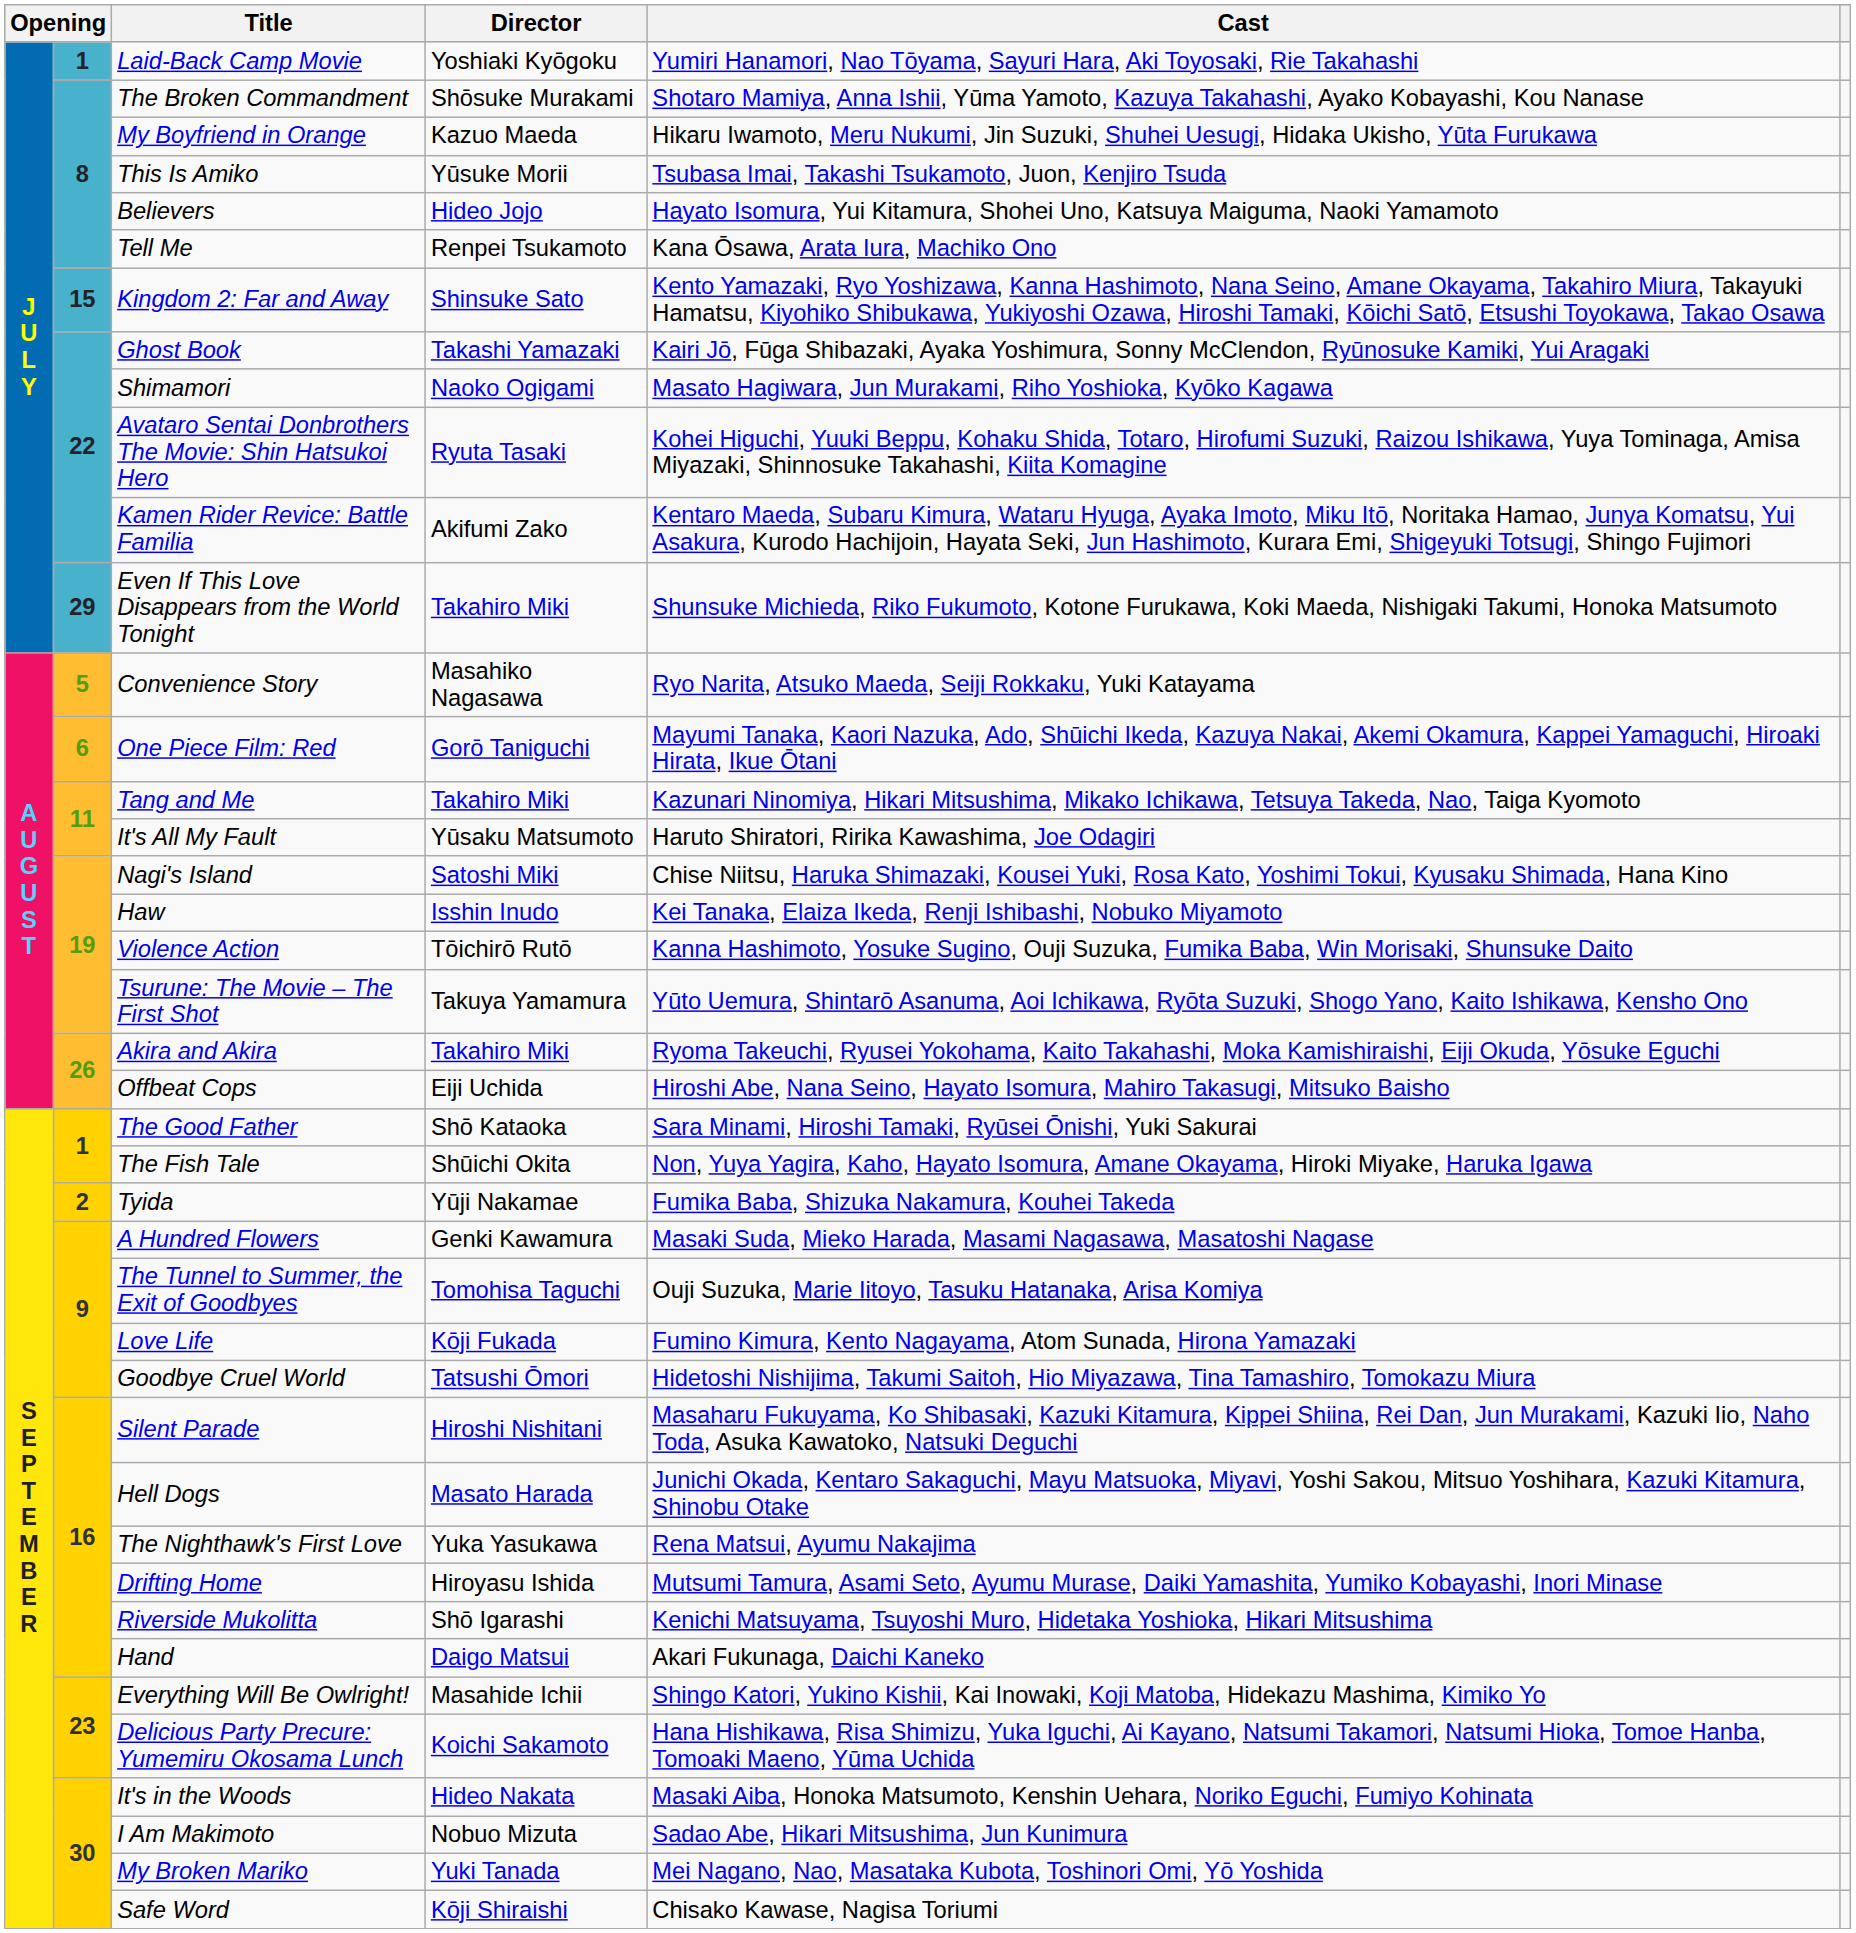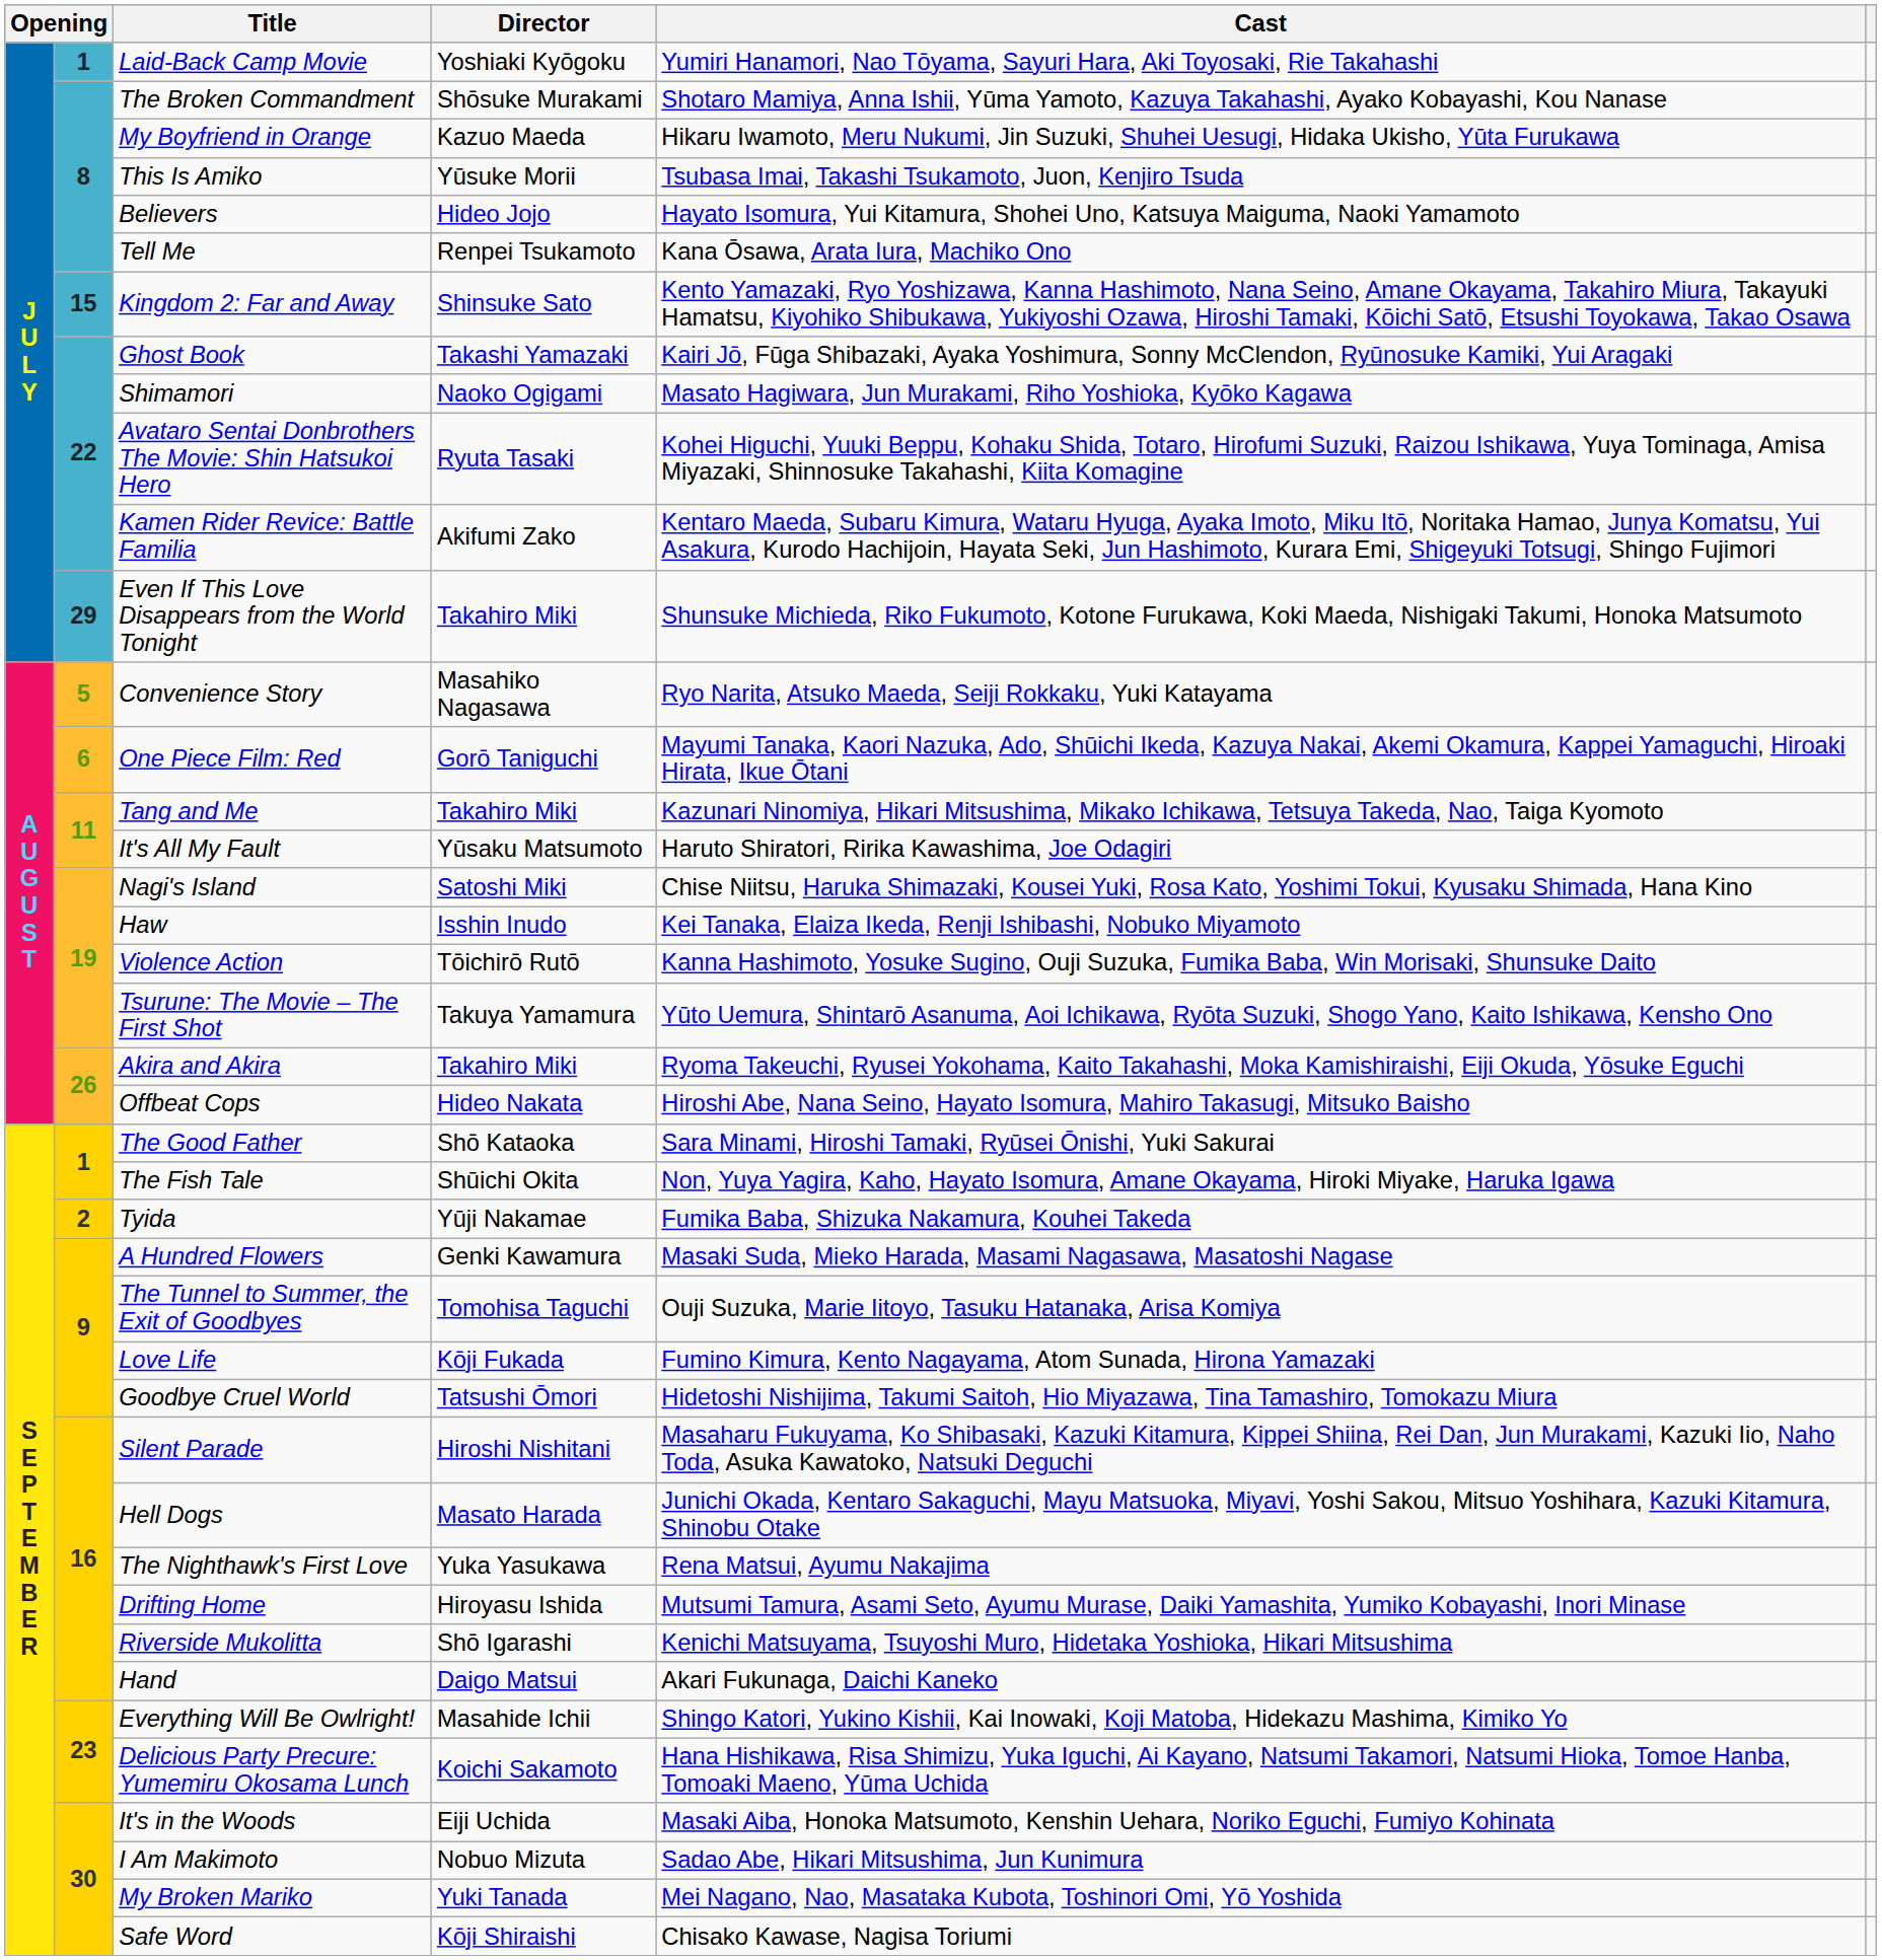Offbeat Cops | Director: Eiji Uchida -> Hideo Nakata
It's in the Woods | Director: Hideo Nakata -> Eiji Uchida
